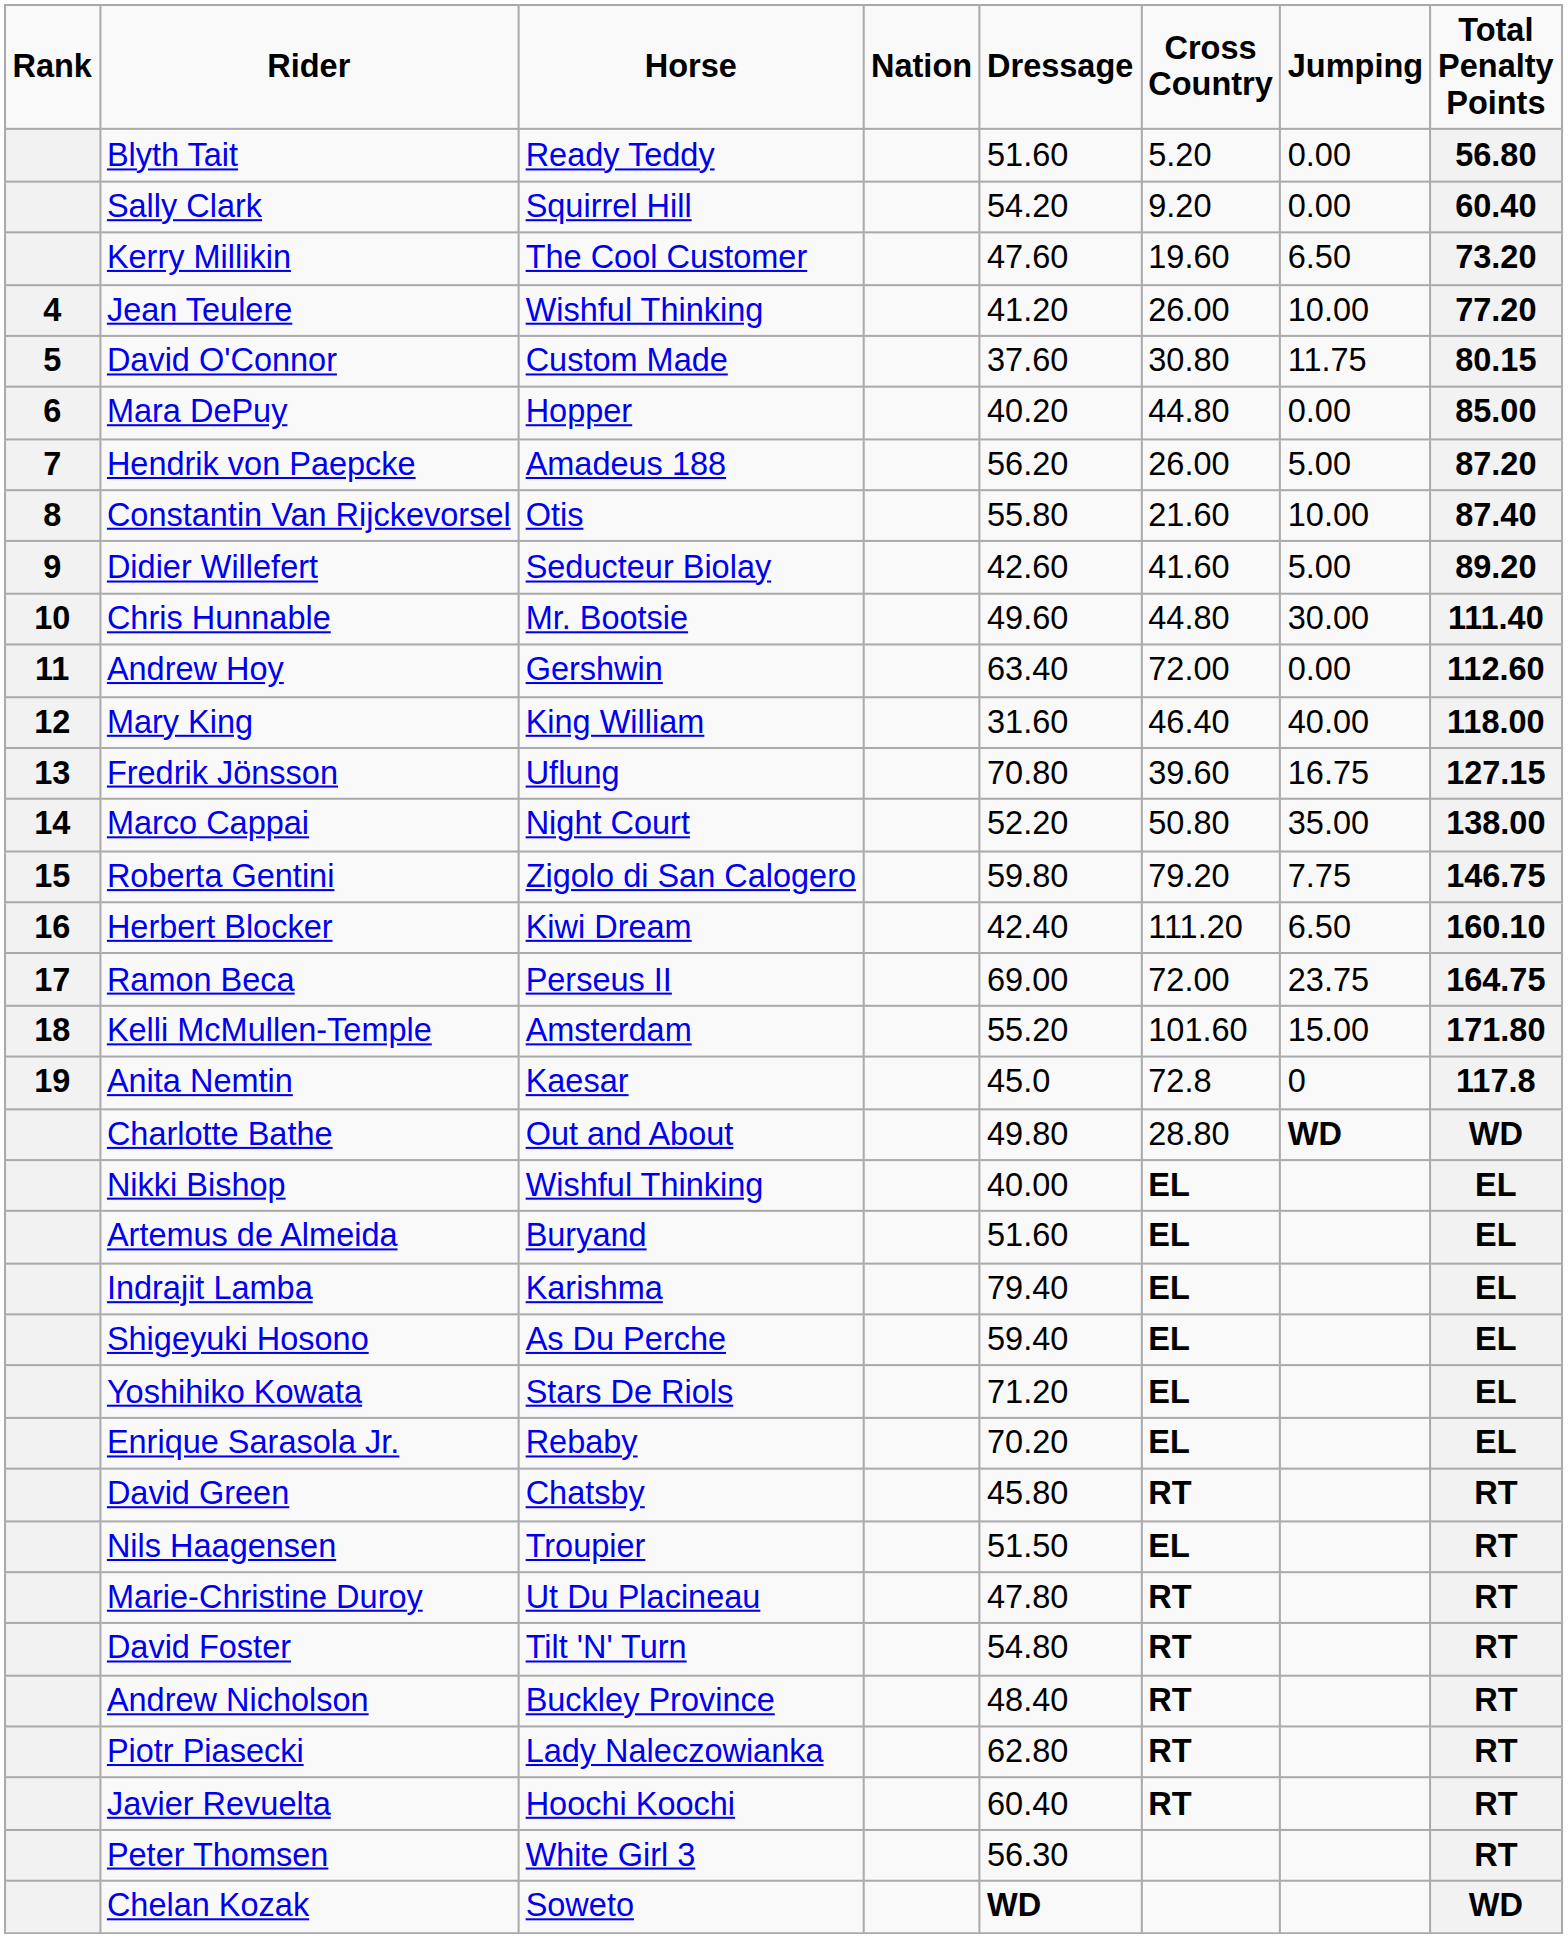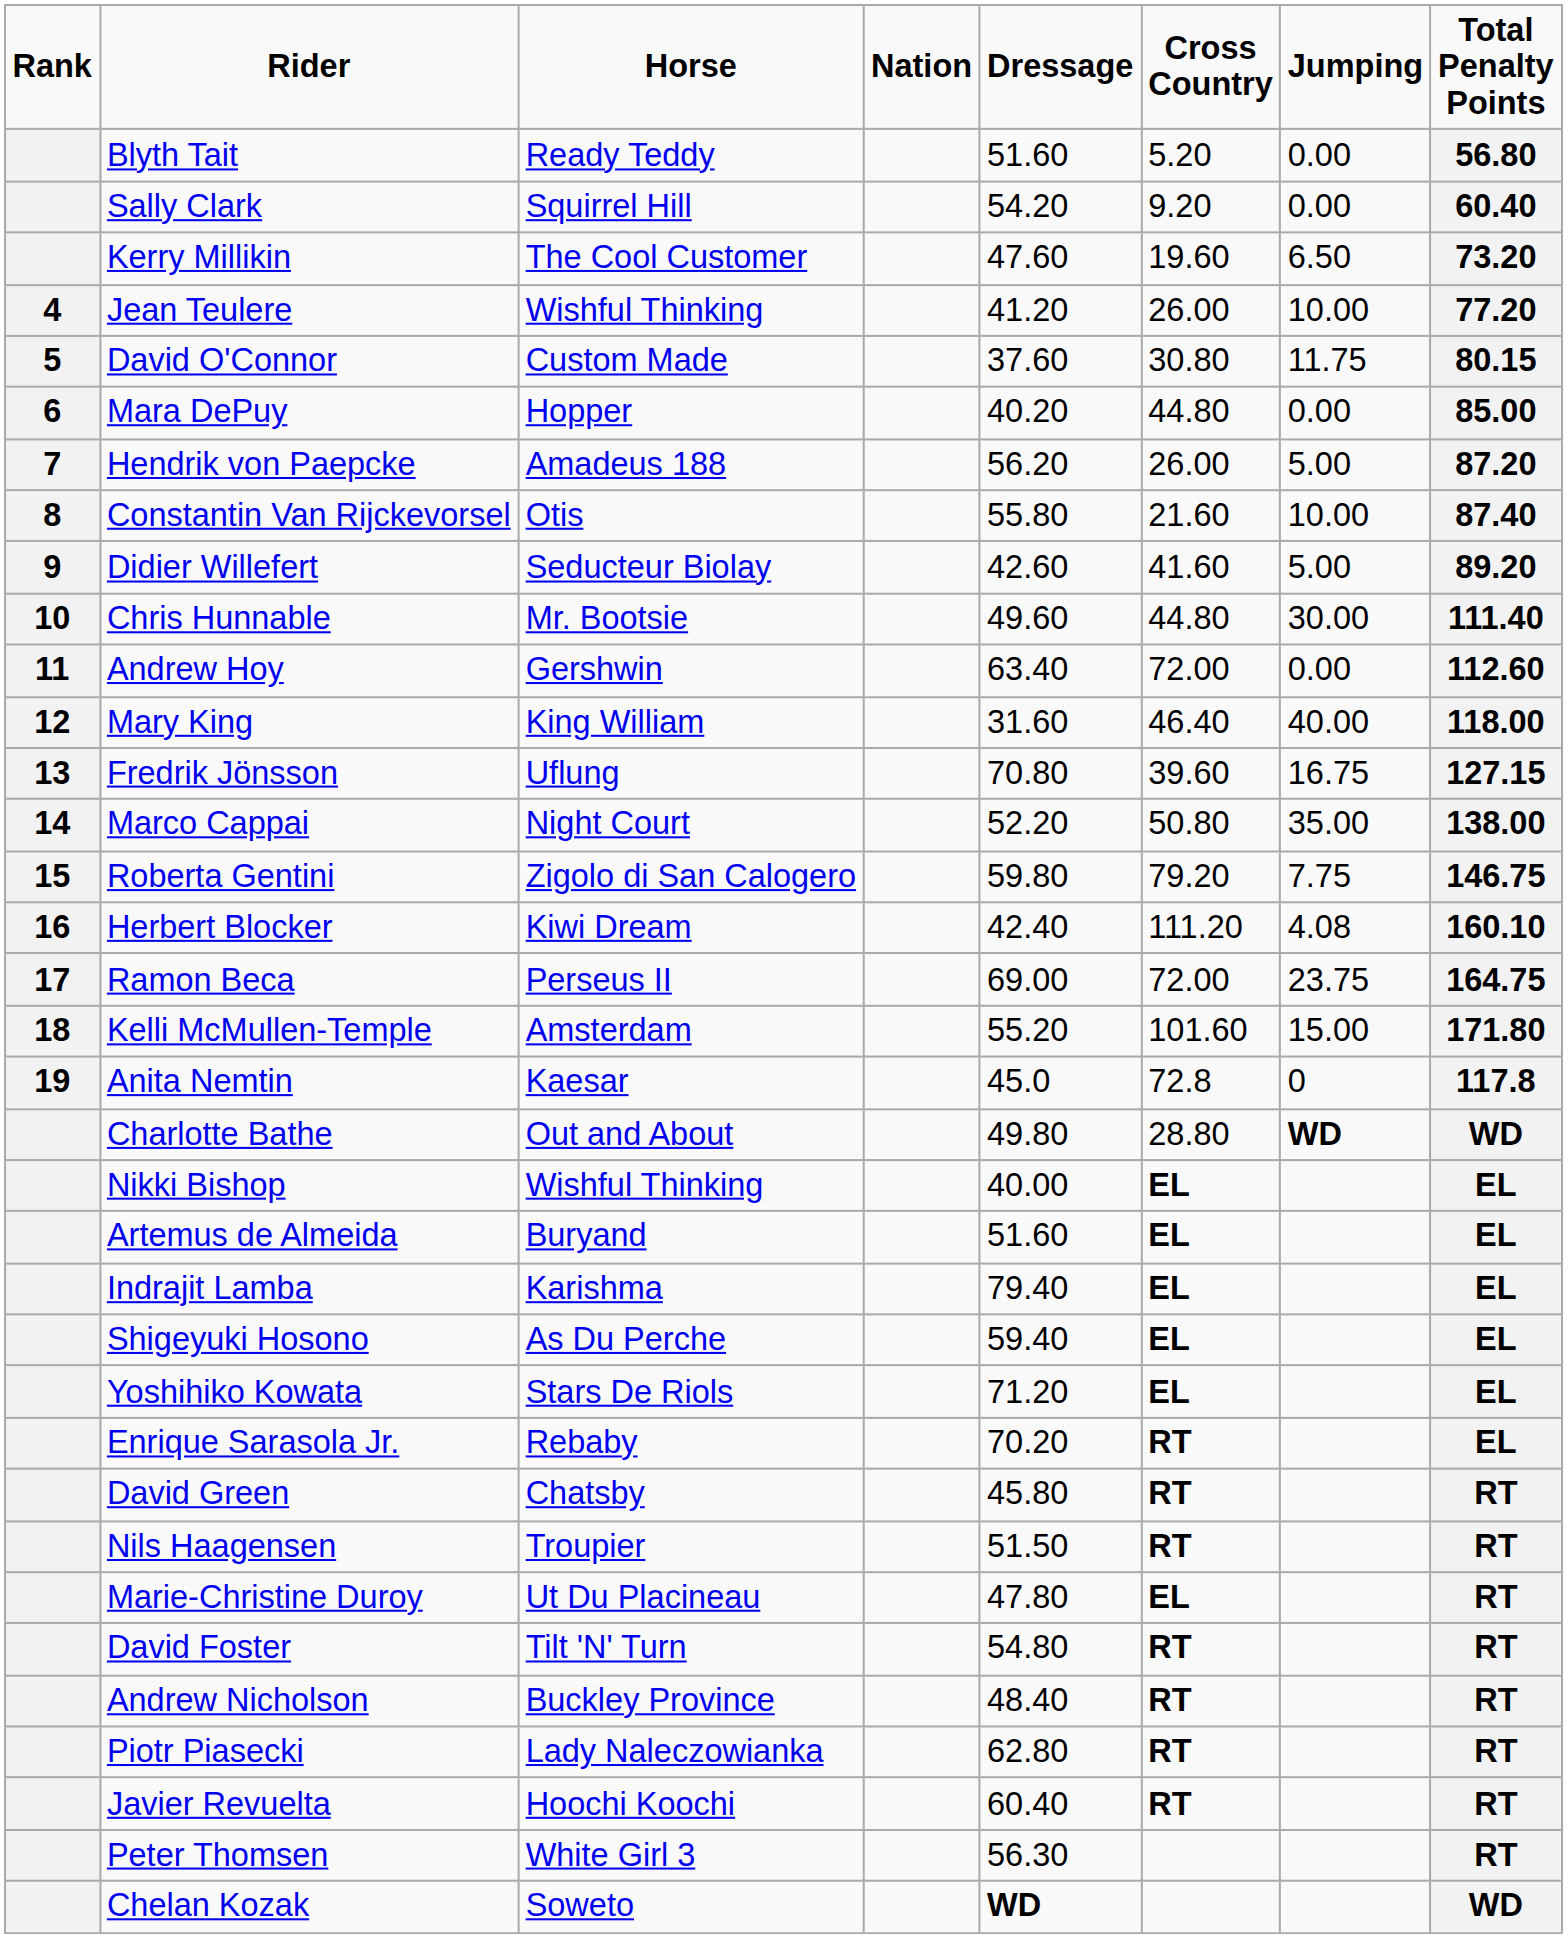Herbert Blocker | Jumping: 6.50 -> 4.08
Enrique Sarasola Jr. | Cross Country: EL -> RT
Nils Haagensen | Cross Country: EL -> RT
Marie-Christine Duroy | Cross Country: RT -> EL
